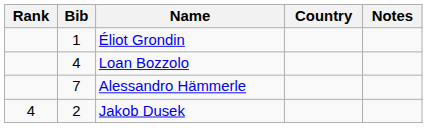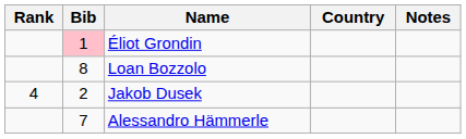Éliot Grondin | Bib: no background -> pink background
Loan Bozzolo | Bib: 4 -> 8
rows swapped: Alessandro Hämmerle <-> Jakob Dusek
